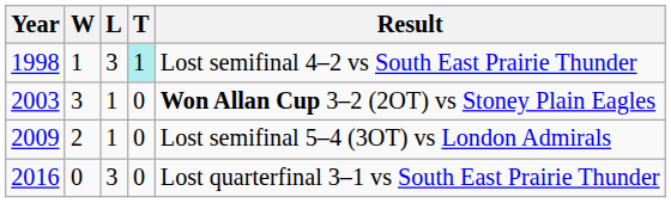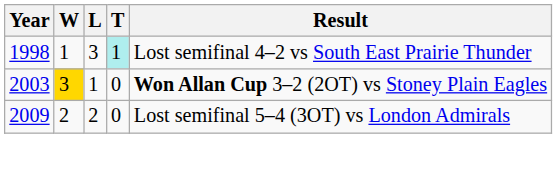2003 | W: no background -> gold background
2009 | L: 1 -> 2
- row: 2016 | 0 | 3 | 0 | Lost quarterfinal 3–1 vs South East Prairie Thunder
